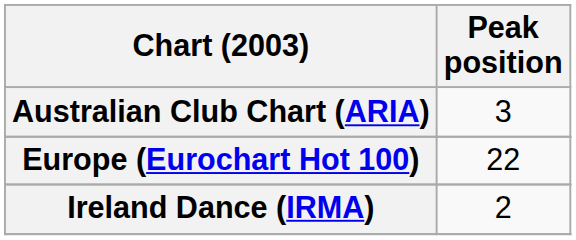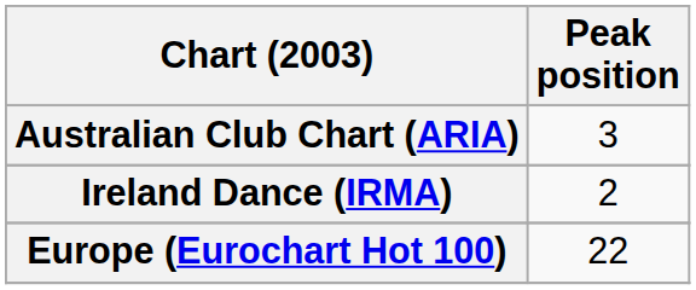rows swapped: Europe (Eurochart Hot 100) <-> Ireland Dance (IRMA)
